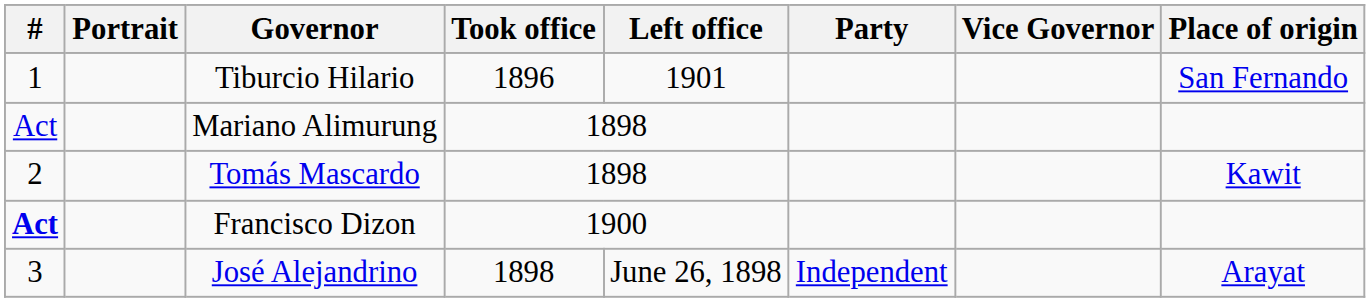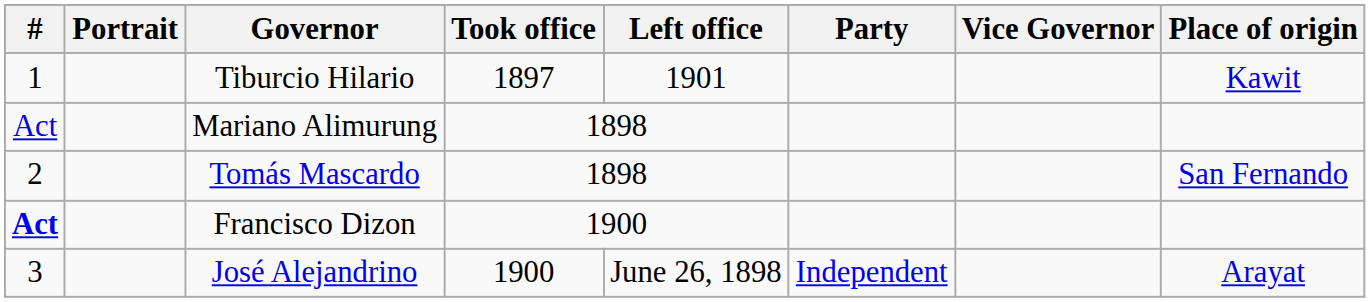Tiburcio Hilario | Took office: 1896 -> 1897
Tiburcio Hilario | Place of origin: San Fernando -> Kawit
Tomás Mascardo | Place of origin: Kawit -> San Fernando
José Alejandrino | Took office: 1898 -> 1900
